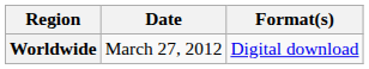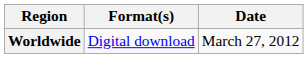columns swapped: Date <-> Format(s)
